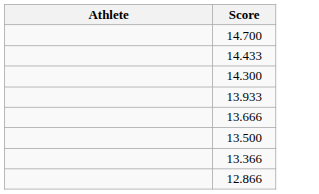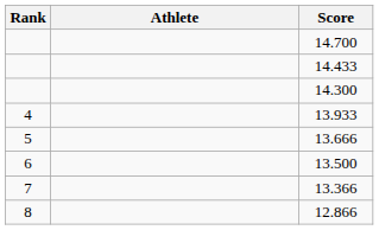+ column: Rank | 4 | 5 | 6 | 7 | 8
